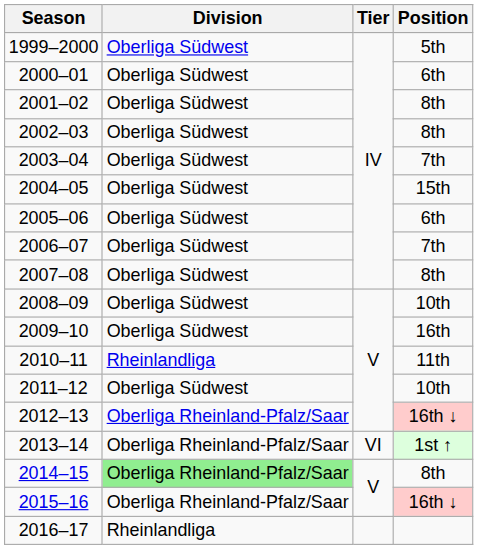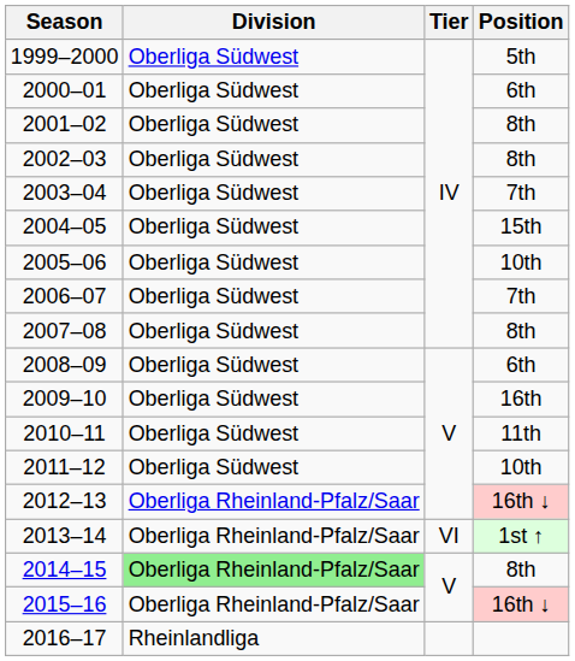2005–06 | Position: 6th -> 10th
2008–09 | Position: 10th -> 6th
2010–11 | Division: Rheinlandliga -> Oberliga Südwest
